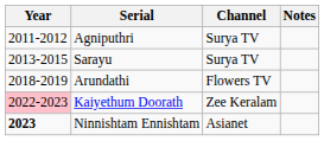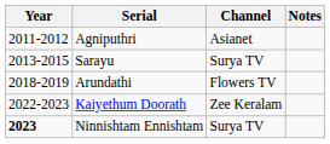Agniputhri | Channel: Surya TV -> Asianet
Kaiyethum Doorath | Year: pink background -> no background
Ninnishtam Ennishtam | Channel: Asianet -> Surya TV
